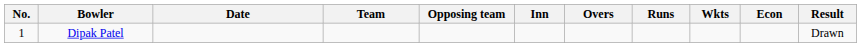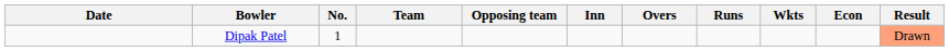columns swapped: No. <-> Date
Dipak Patel | Result: no background -> lightsalmon background
